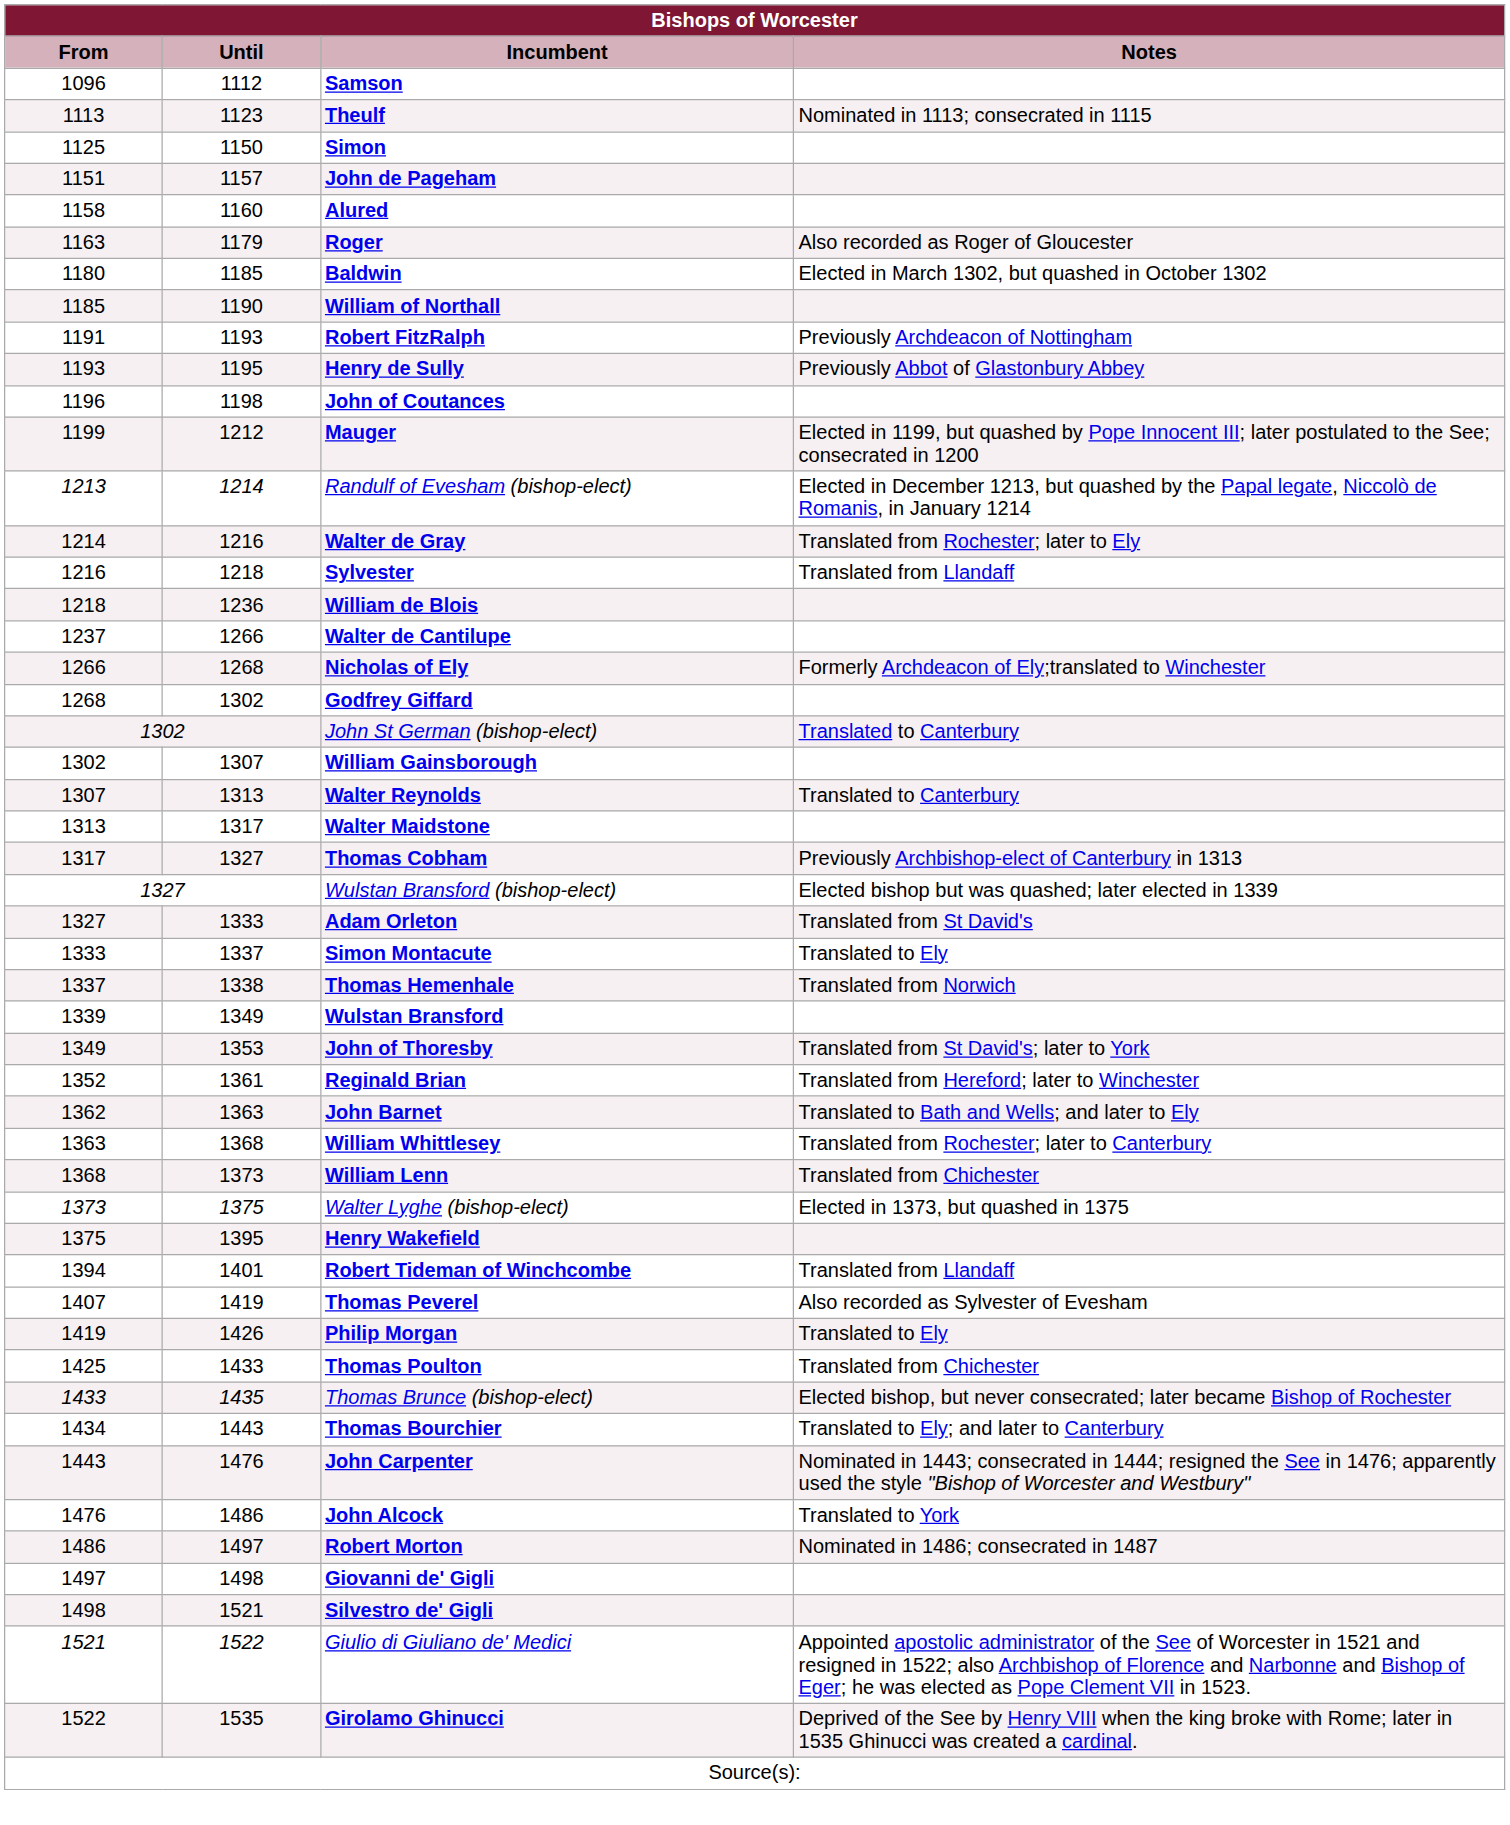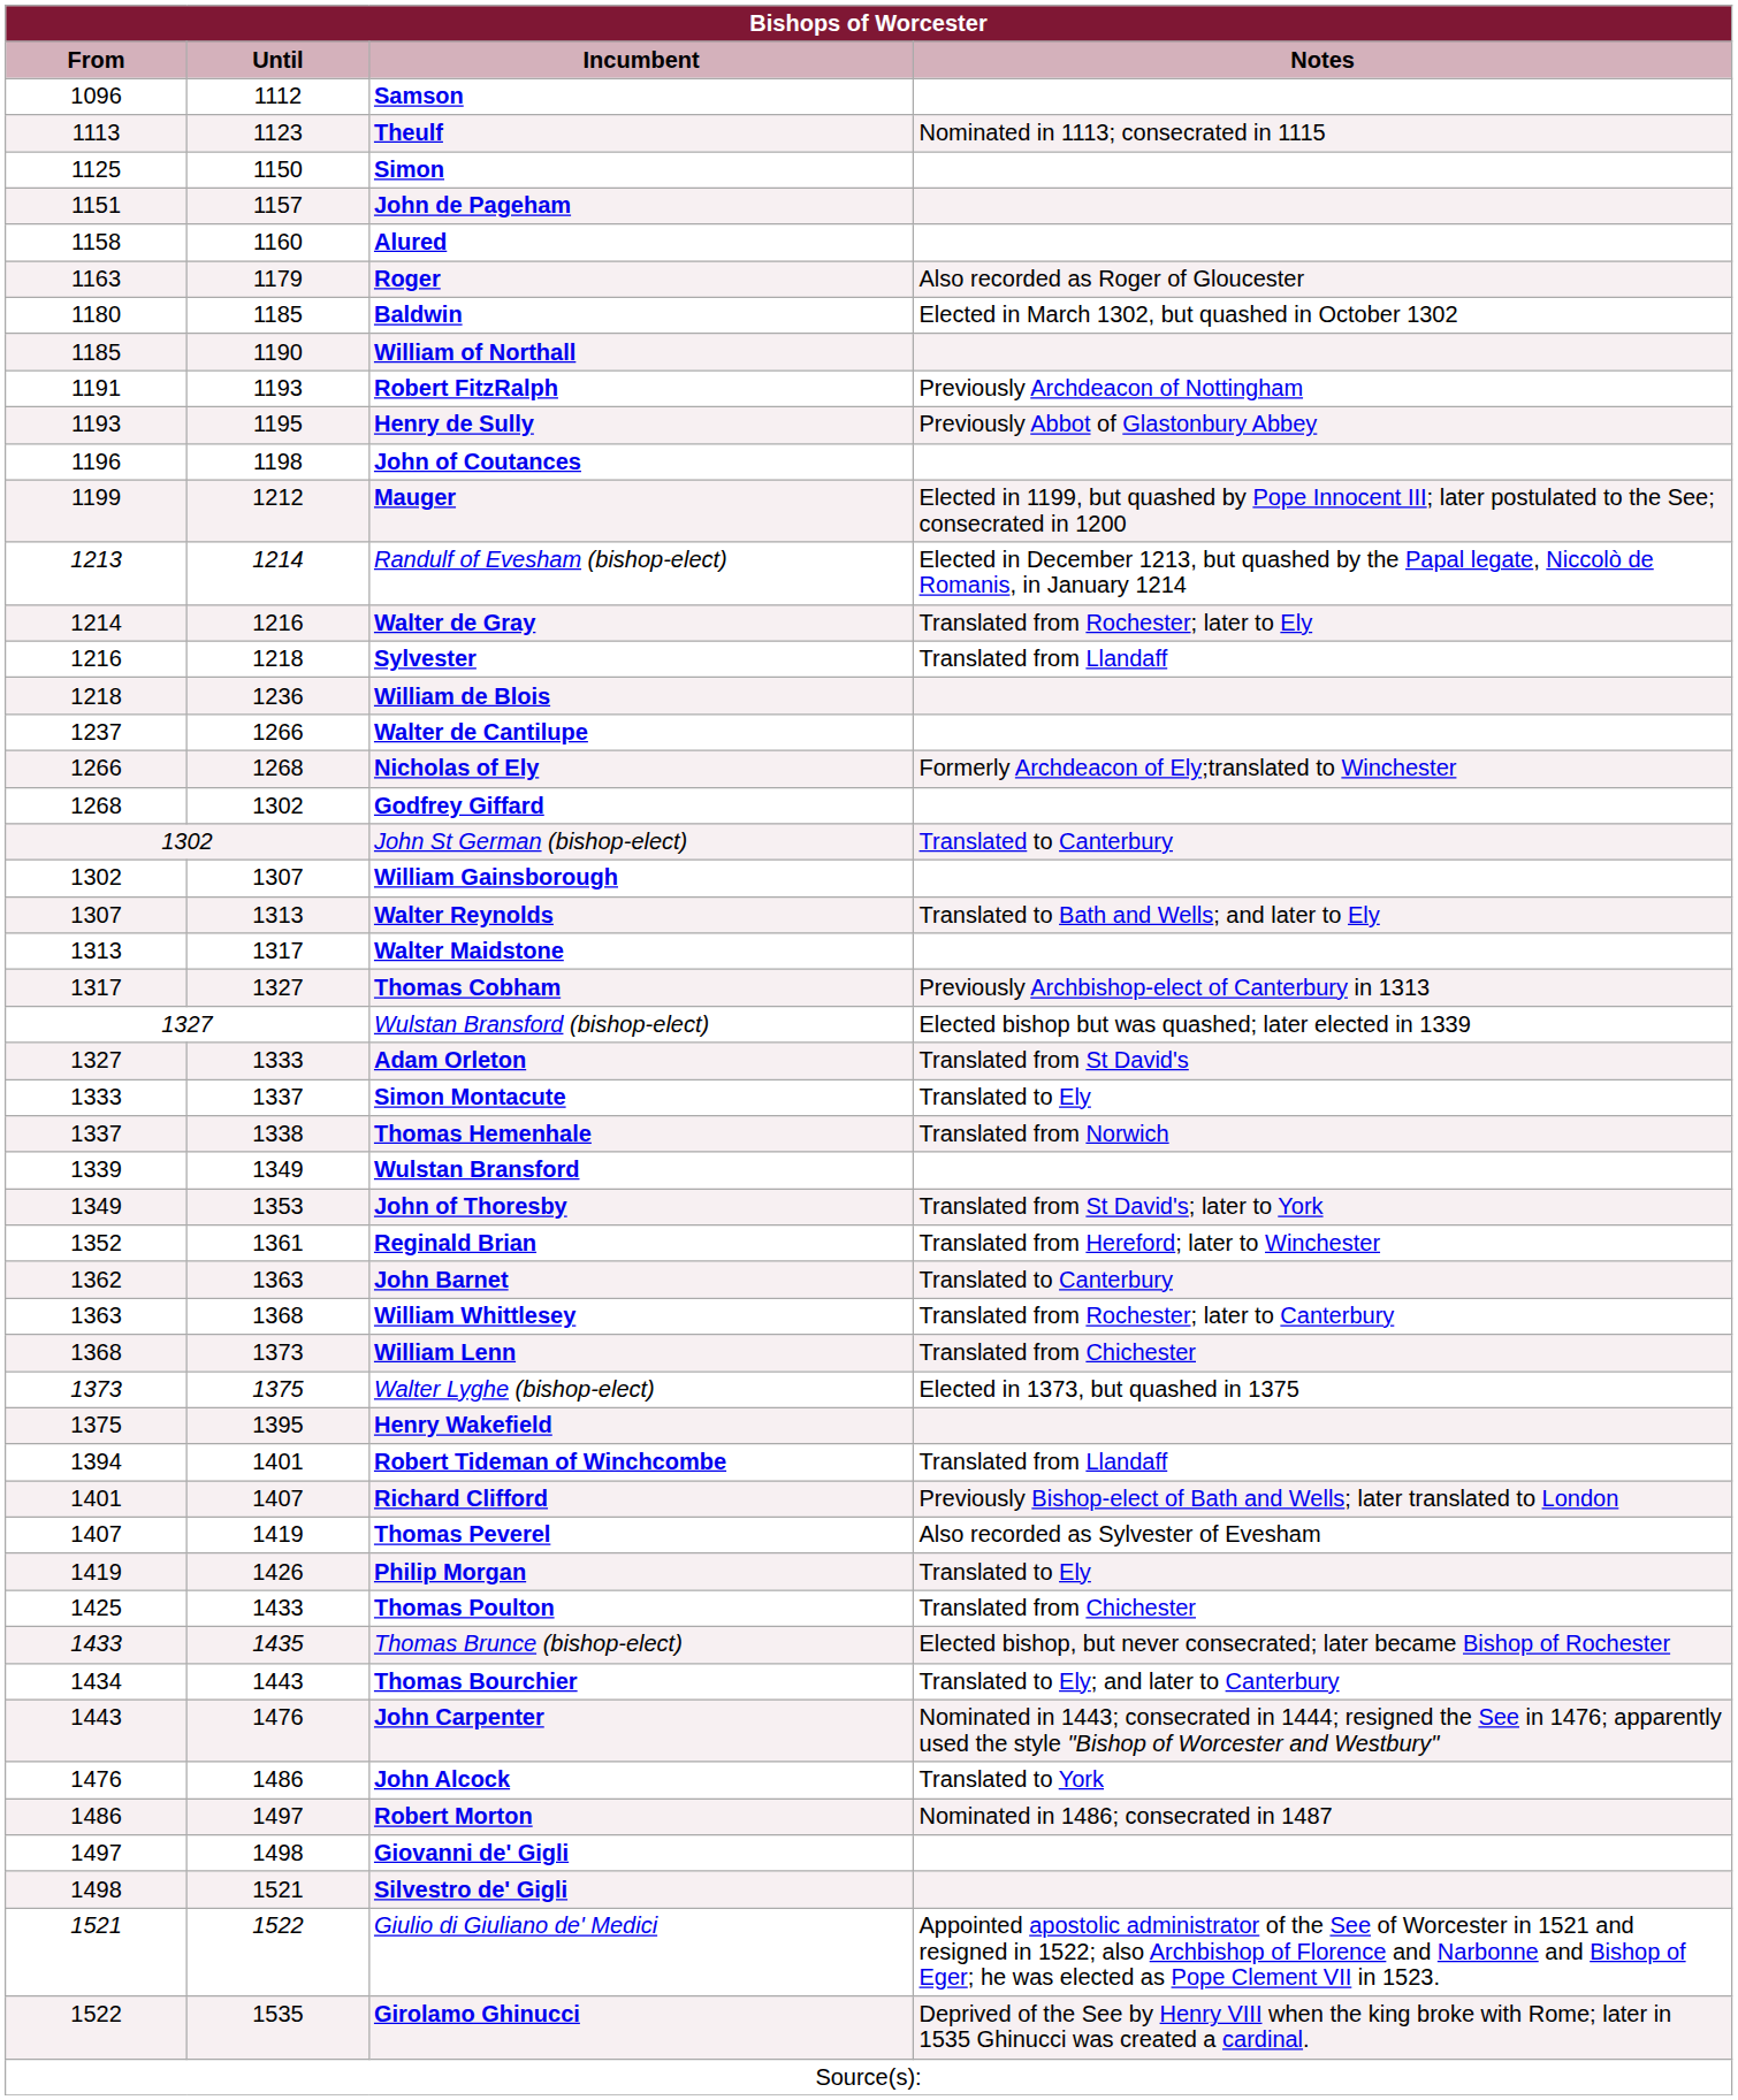Walter Reynolds | Notes: Translated to Canterbury -> Translated to Bath and Wells; and later to Ely
John Barnet | Notes: Translated to Bath and Wells; and later to Ely -> Translated to Canterbury
+ row: 1401 | 1407 | Richard Clifford | Previously Bishop-elect of Bath and Wells; later translated to London
